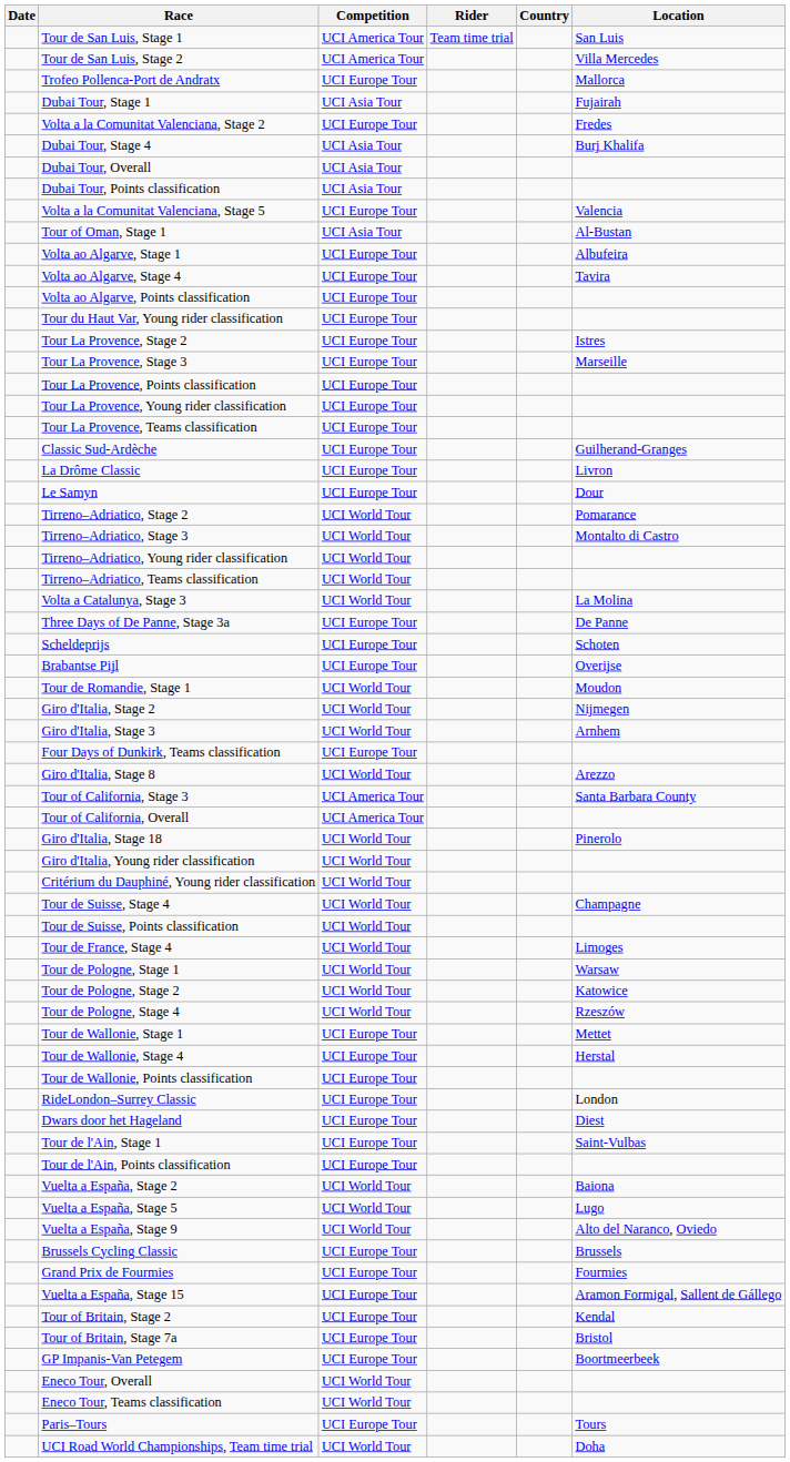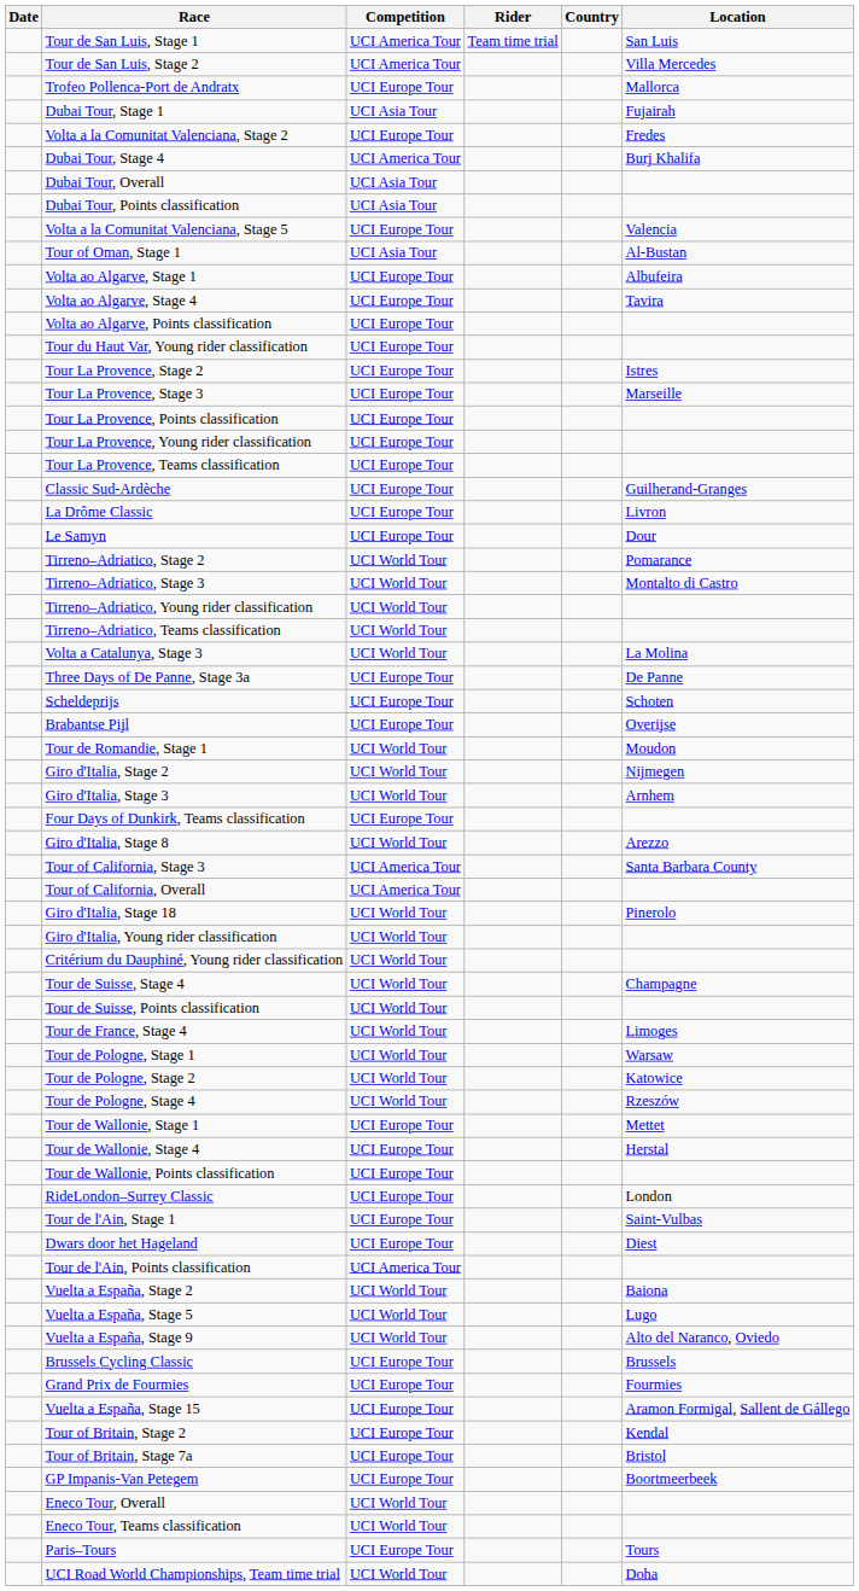Dubai Tour, Stage 4 | Competition: UCI Asia Tour -> UCI America Tour
rows swapped: Dwars door het Hageland <-> Tour de l'Ain, Stage 1
Tour de l'Ain, Points classification | Competition: UCI Europe Tour -> UCI America Tour
